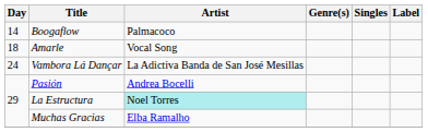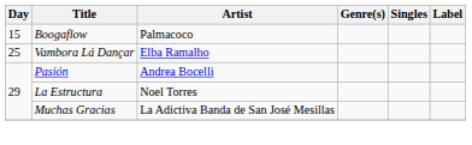Boogaflow | Day: 14 -> 15
- row: 18 | Amarle | Vocal Song
Vambora Lá Dançar | Day: 24 -> 25
Vambora Lá Dançar | Artist: La Adictiva Banda de San José Mesillas -> Elba Ramalho
La Estructura | Artist: paleturquoise background -> no background
Muchas Gracias | Artist: Elba Ramalho -> La Adictiva Banda de San José Mesillas
